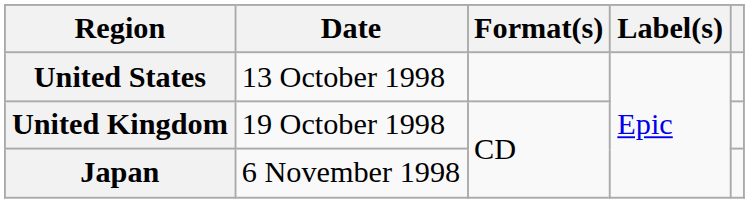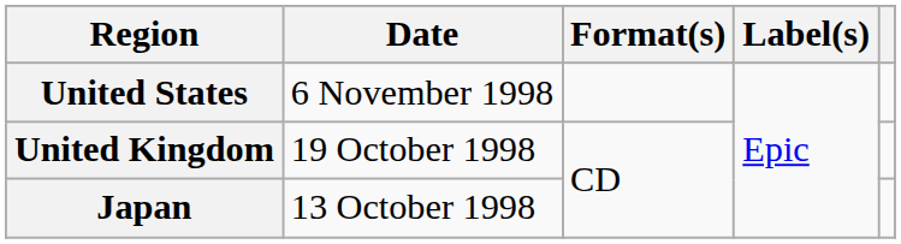United States | Date: 13 October 1998 -> 6 November 1998
Japan | Date: 6 November 1998 -> 13 October 1998
